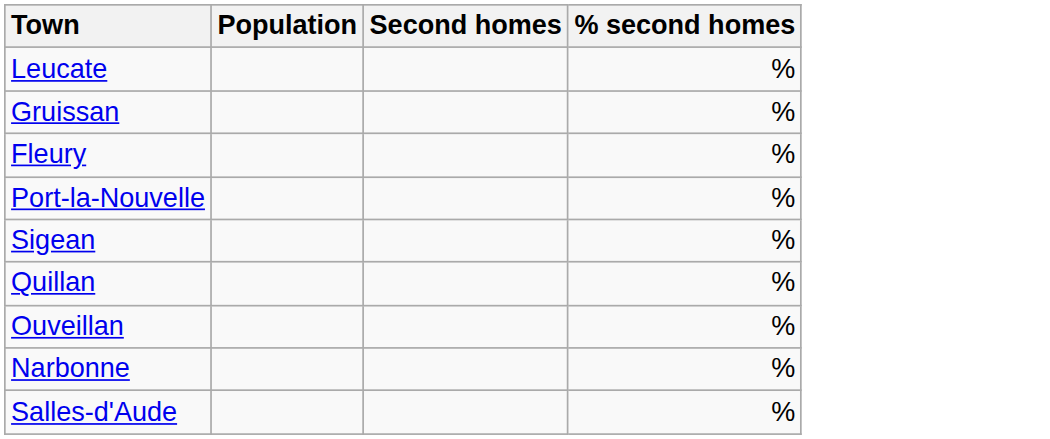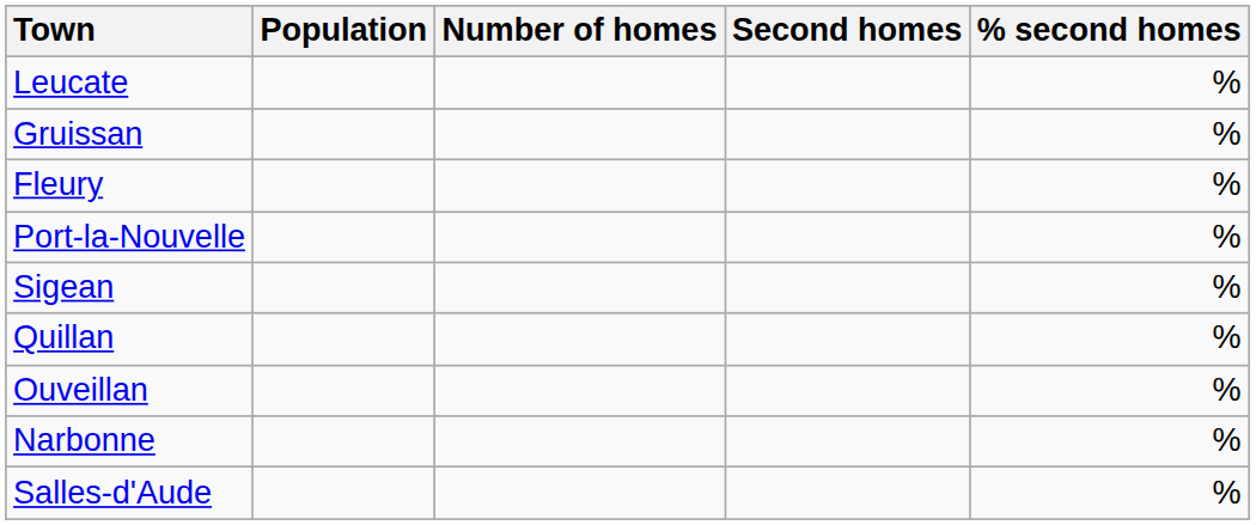+ column: Number of homes
